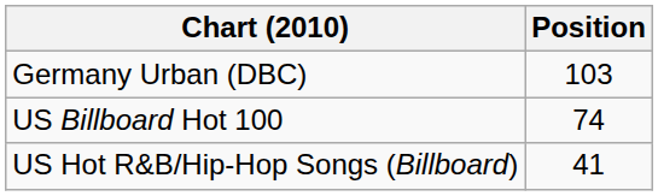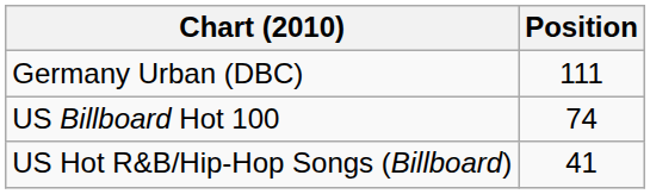Germany Urban (DBC) | Position: 103 -> 111
